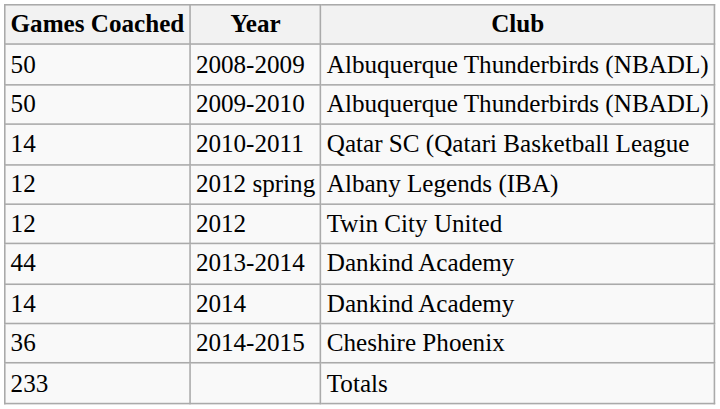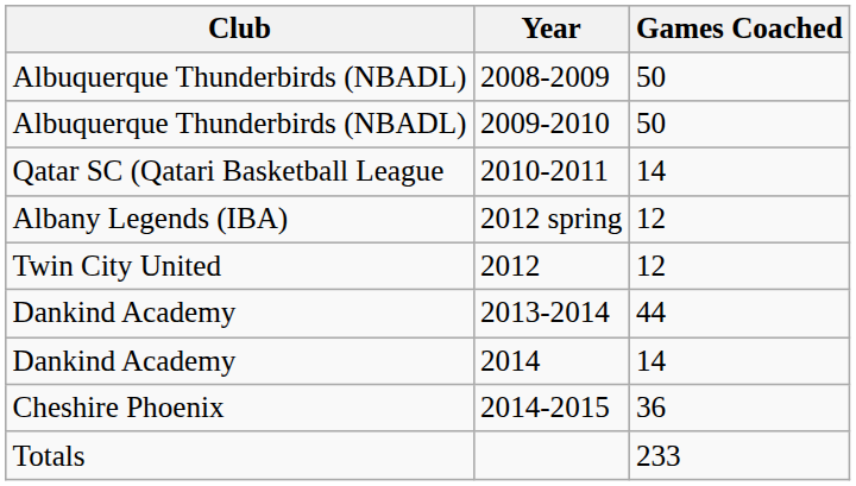columns swapped: Club <-> Games Coached
